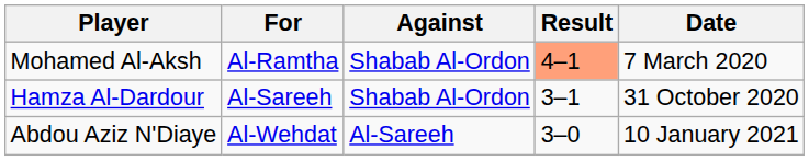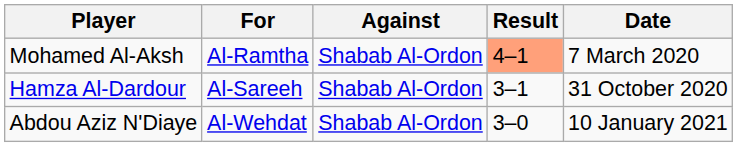Abdou Aziz N'Diaye | Against: Al-Sareeh -> Shabab Al-Ordon
